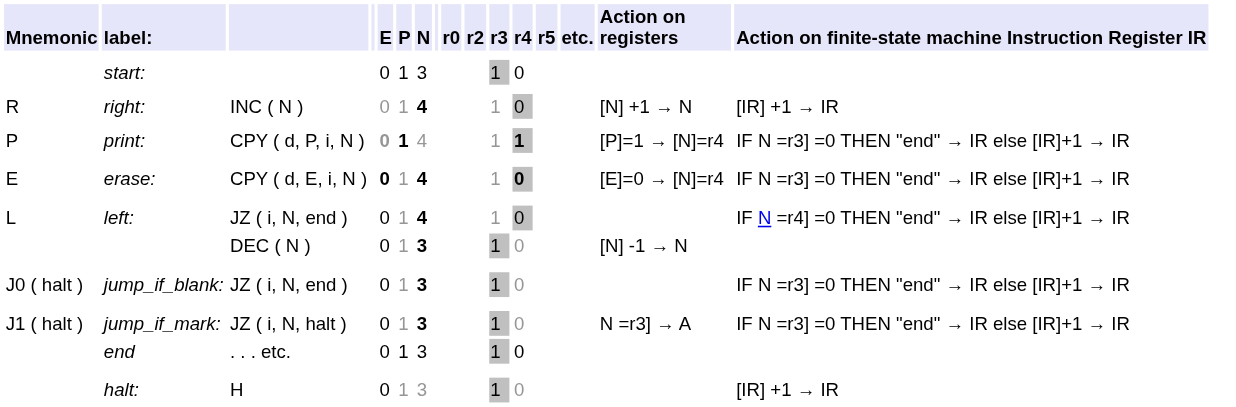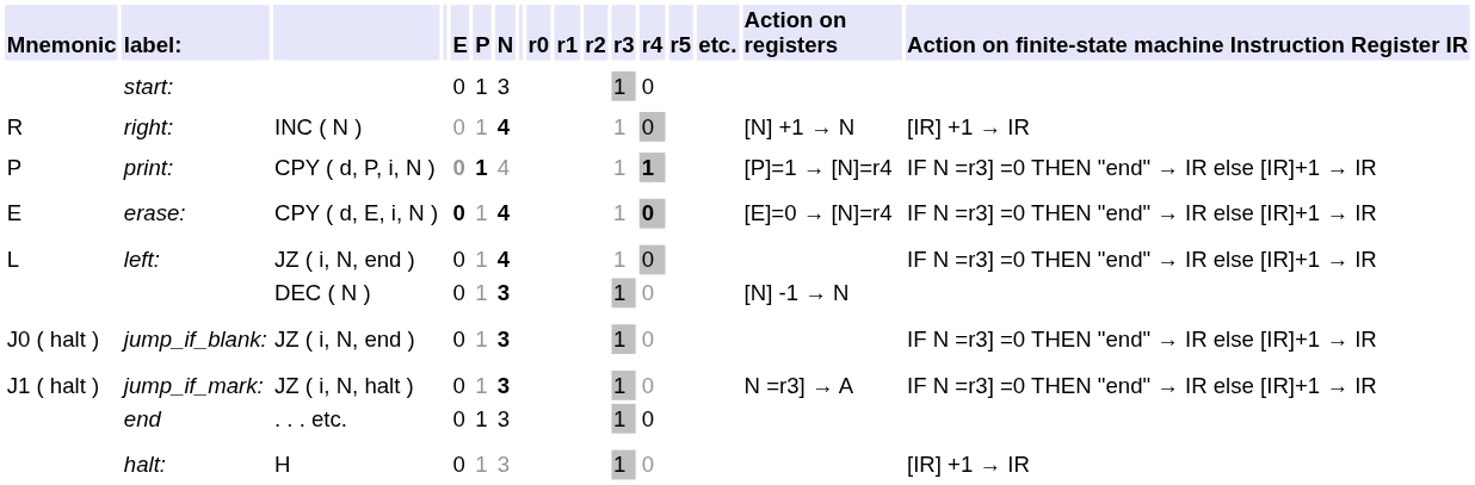+ column: r1
left: | Action on finite-state machine Instruction Register IR: IF N =r4] =0 THEN "end" → IR else [IR]+1 → IR -> IF N =r3] =0 THEN "end" → IR else [IR]+1 → IR
